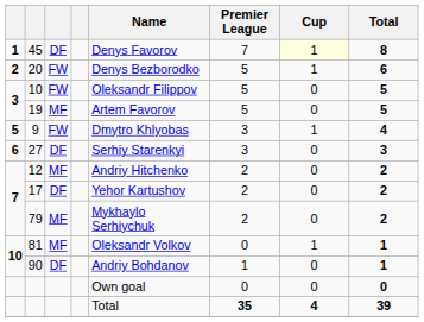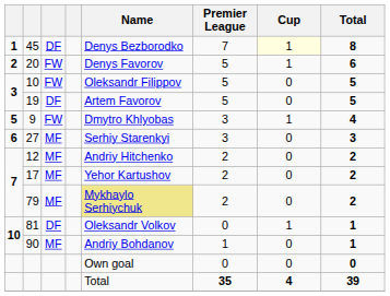45 | Name: Denys Favorov -> Denys Bezborodko
20 | Name: Denys Bezborodko -> Denys Favorov
19 | column 3: MF -> DF
27 | column 3: DF -> MF
17 | column 3: DF -> MF
79 | Name: no background -> khaki background
81 | column 3: MF -> DF
90 | column 3: DF -> MF
